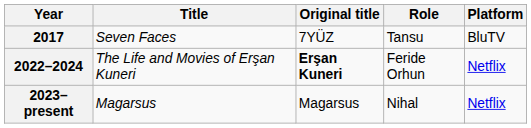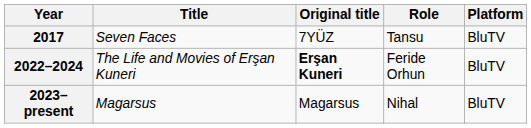2022–2024 | Platform: Netflix -> BluTV
2023–present | Platform: Netflix -> BluTV
